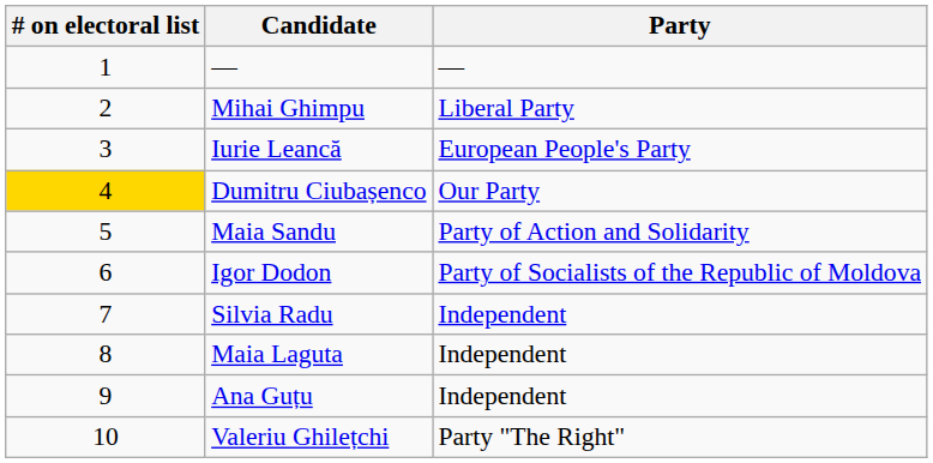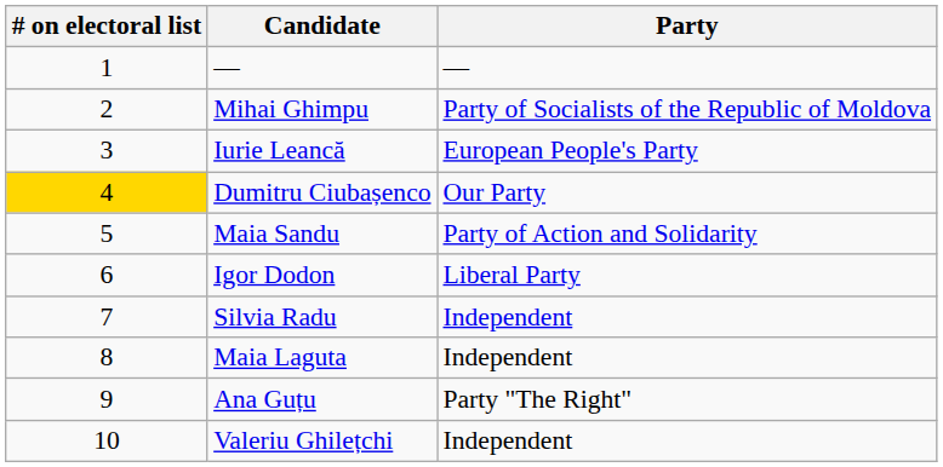Mihai Ghimpu | Party: Liberal Party -> Party of Socialists of the Republic of Moldova
Igor Dodon | Party: Party of Socialists of the Republic of Moldova -> Liberal Party
Ana Guțu | Party: Independent -> Party "The Right"
Valeriu Ghilețchi | Party: Party "The Right" -> Independent
